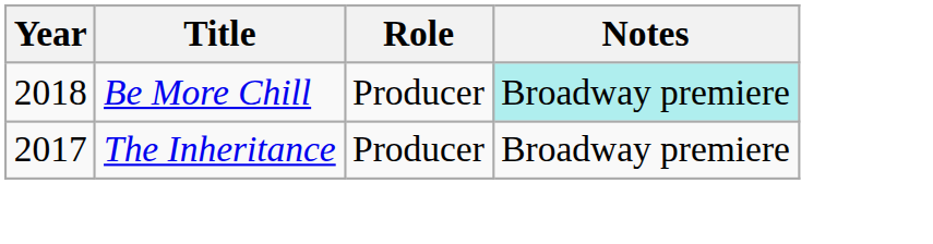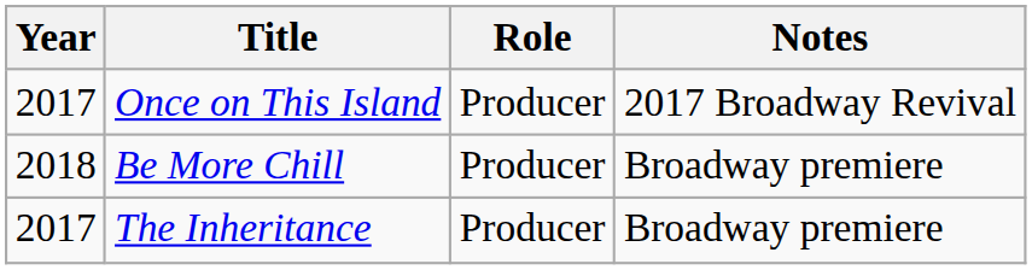+ row: 2017 | Once on This Island | Producer | 2017 Broadway Revival
Be More Chill | Notes: paleturquoise background -> no background
